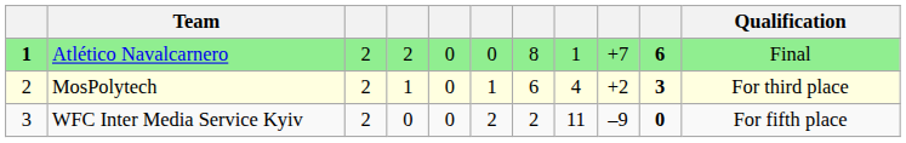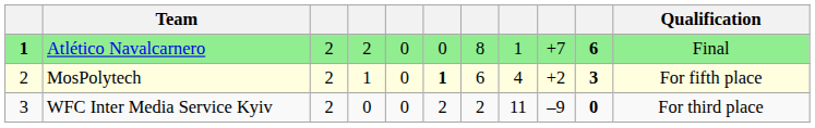MosPolytech | column 6: normal -> bold
MosPolytech | Qualification: For third place -> For fifth place
WFC Inter Media Service Kyiv | Qualification: For fifth place -> For third place
